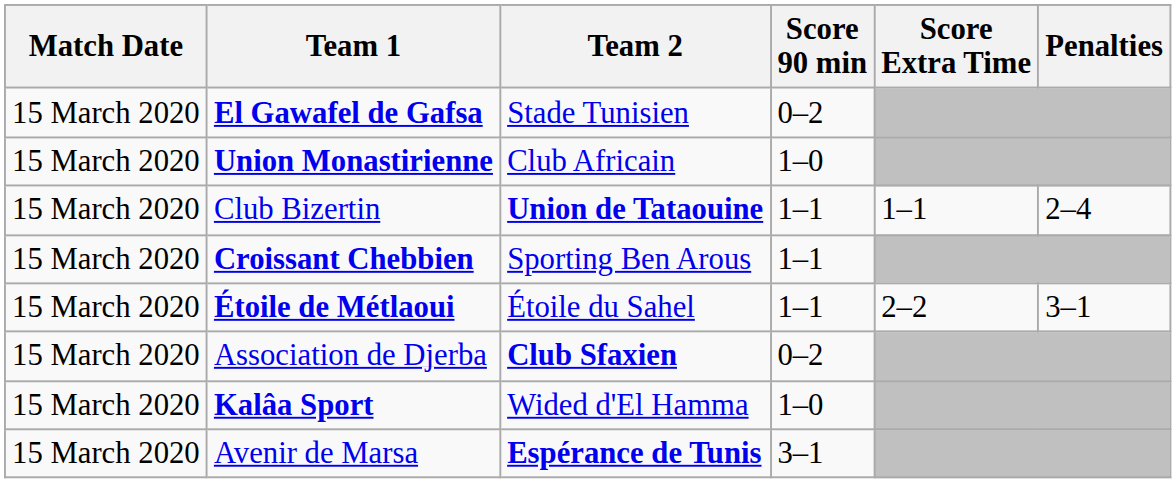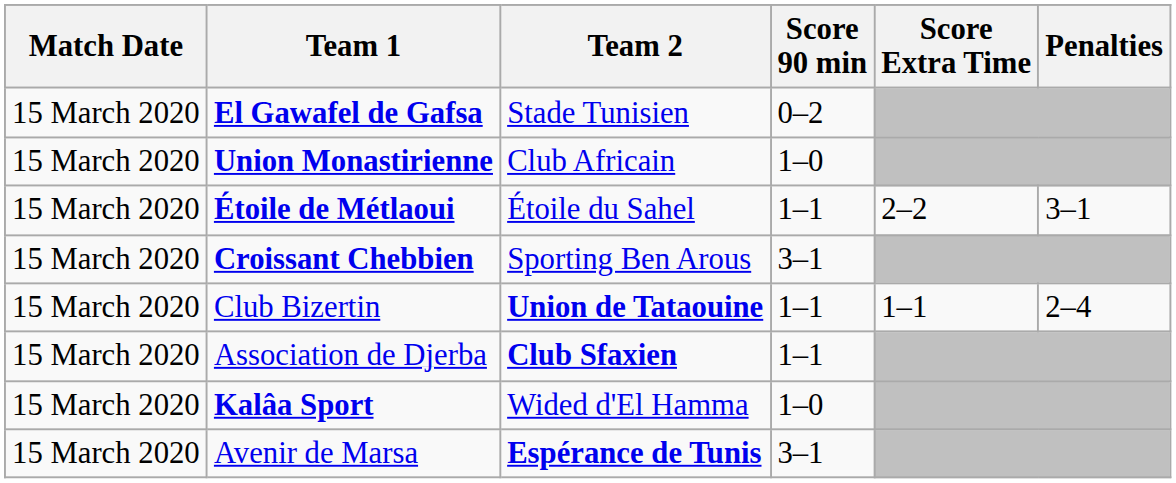rows swapped: Club Bizertin <-> Étoile de Métlaoui
Croissant Chebbien | Score 90 min: 1–1 -> 3–1
Association de Djerba | Score 90 min: 0–2 -> 1–1
